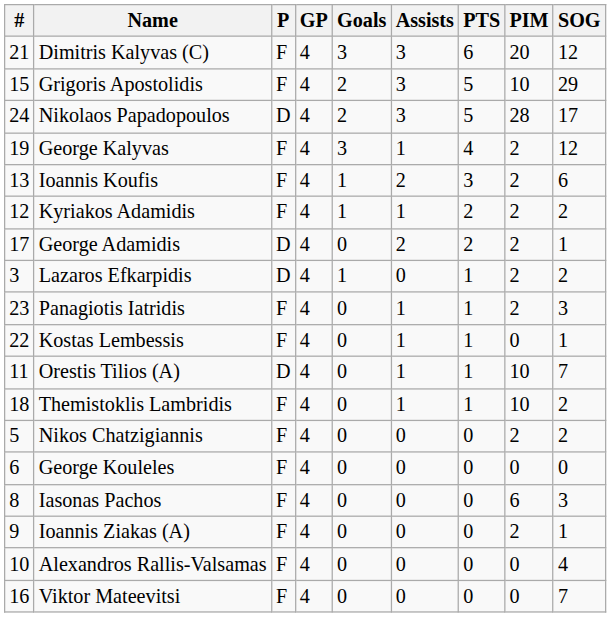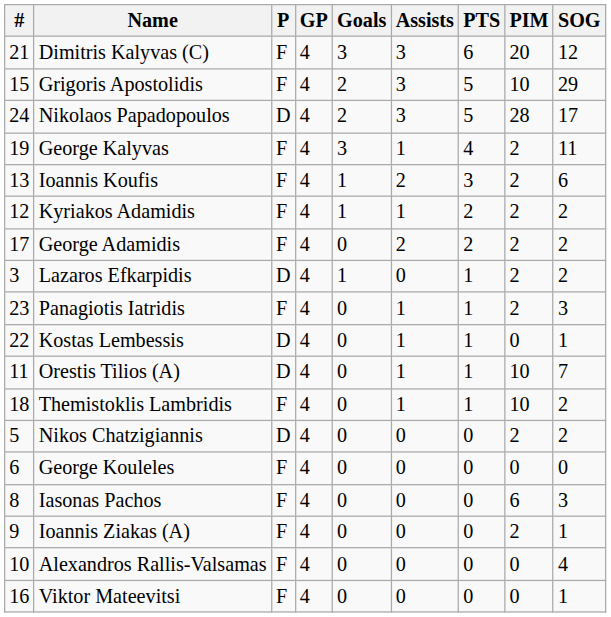George Kalyvas | SOG: 12 -> 11
George Adamidis | P: D -> F
George Adamidis | SOG: 1 -> 2
Kostas Lembessis | P: F -> D
Nikos Chatzigiannis | P: F -> D
Viktor Mateevitsi | SOG: 7 -> 1
